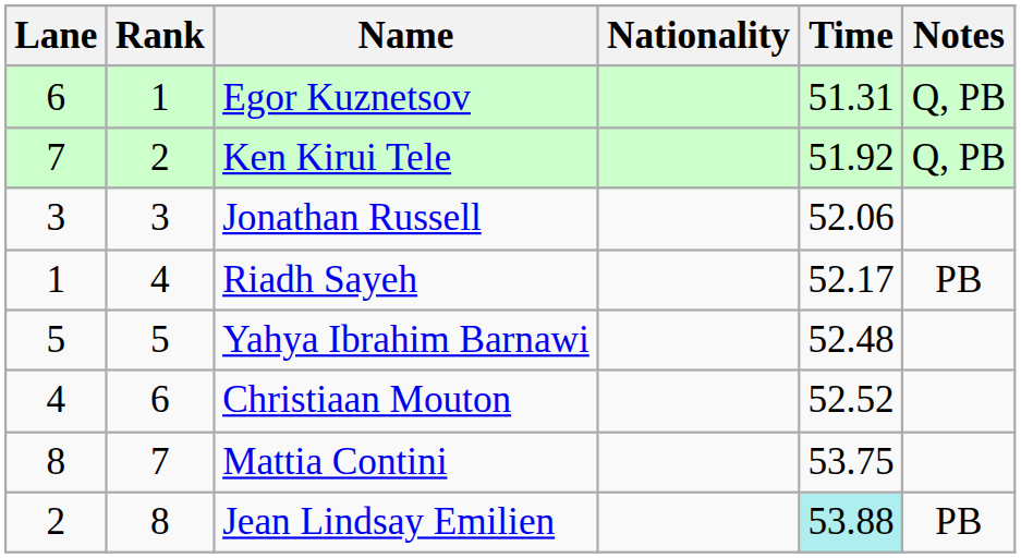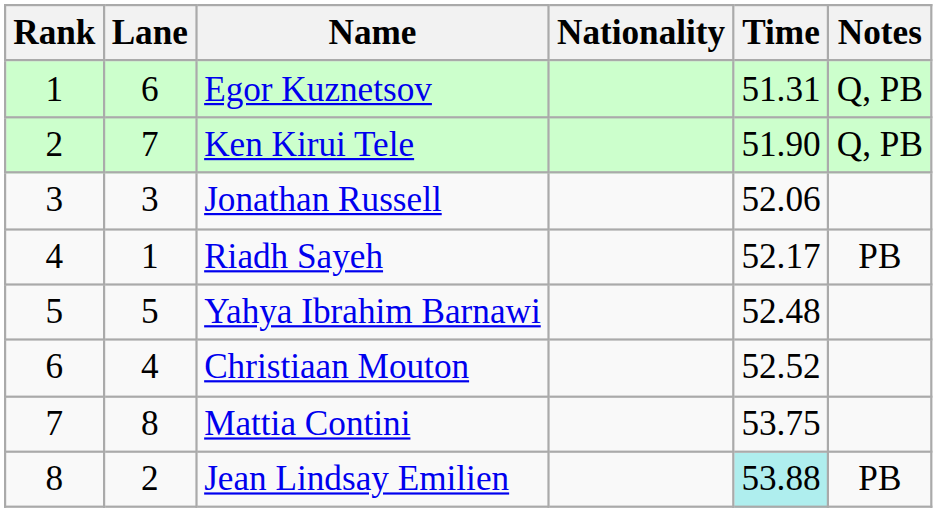columns swapped: Rank <-> Lane
Ken Kirui Tele | Time: 51.92 -> 51.90
